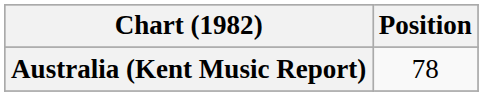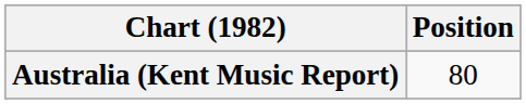Australia (Kent Music Report) | Position: 78 -> 80
